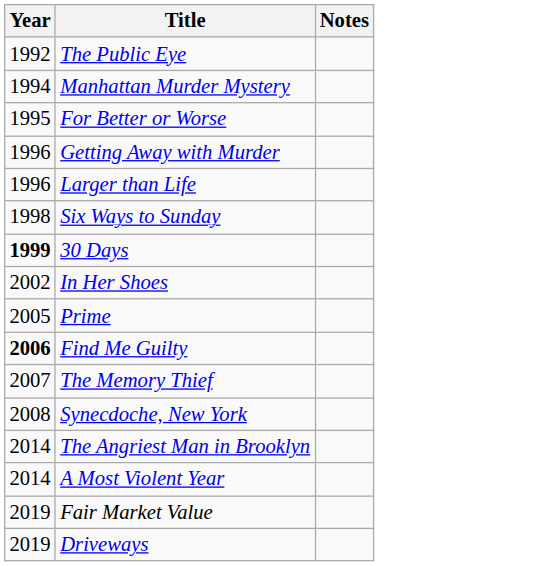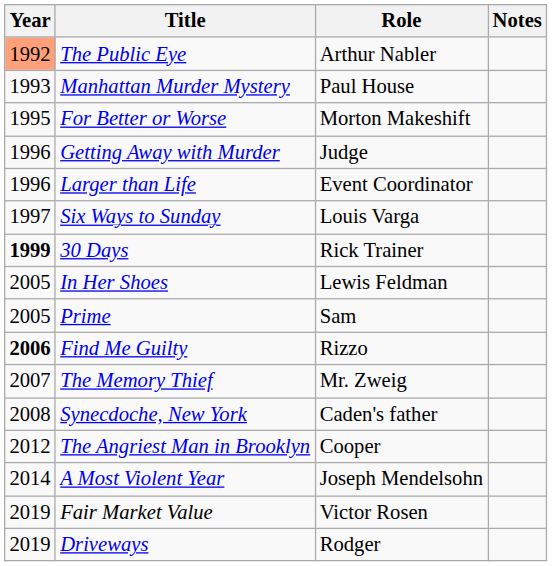+ column: Role | Arthur Nabler | Paul House | Morton Makeshift | Judge | Event Coordinator | Louis Varga | Rick Trainer | Lewis Feldman | Sam | Rizzo | Mr. Zweig | Caden's father | Cooper | Joseph Mendelsohn | Victor Rosen | Rodger
The Public Eye | Year: no background -> lightsalmon background
Manhattan Murder Mystery | Year: 1994 -> 1993
Six Ways to Sunday | Year: 1998 -> 1997
In Her Shoes | Year: 2002 -> 2005
The Angriest Man in Brooklyn | Year: 2014 -> 2012
